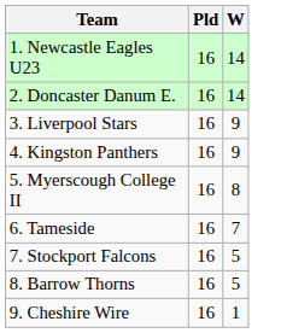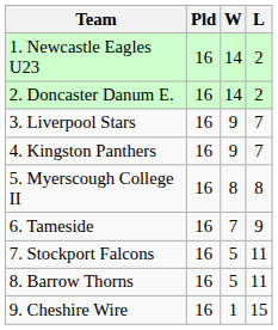+ column: L | 2 | 2 | 7 | 7 | 8 | 9 | 11 | 11 | 15
